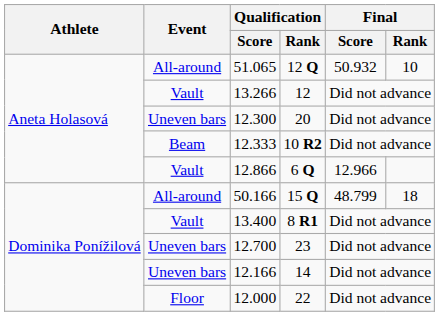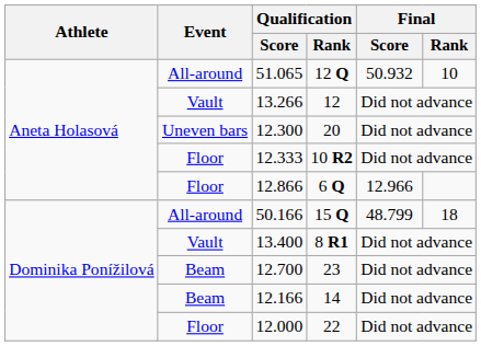12.333 | Event: Beam -> Floor
12.866 | Event: Vault -> Floor
12.700 | Event: Uneven bars -> Beam
12.166 | Event: Uneven bars -> Beam
